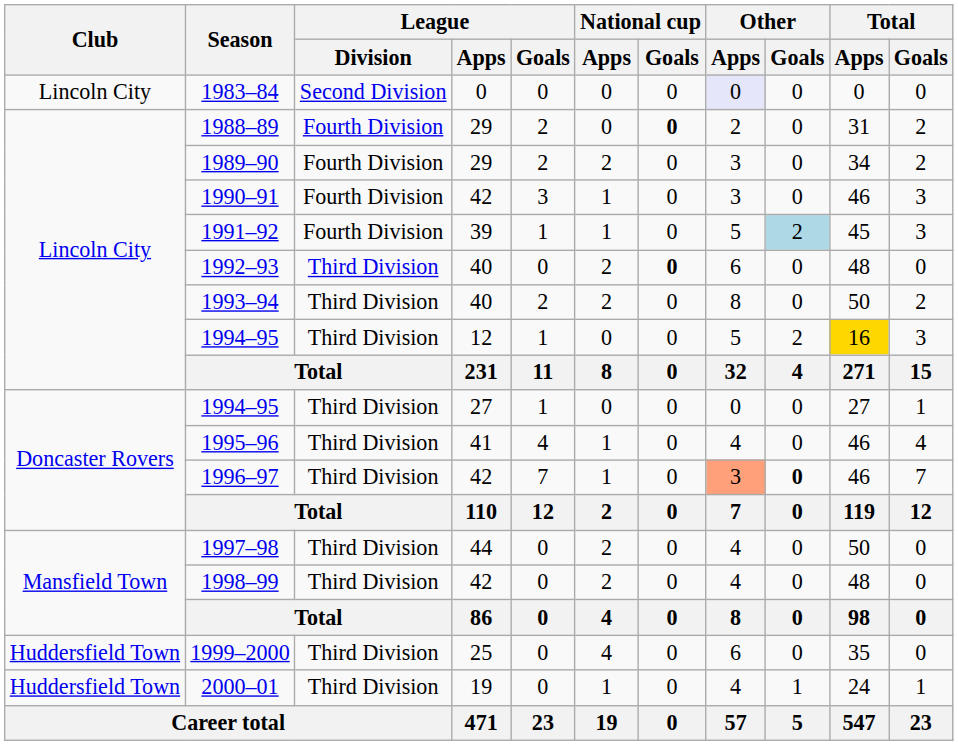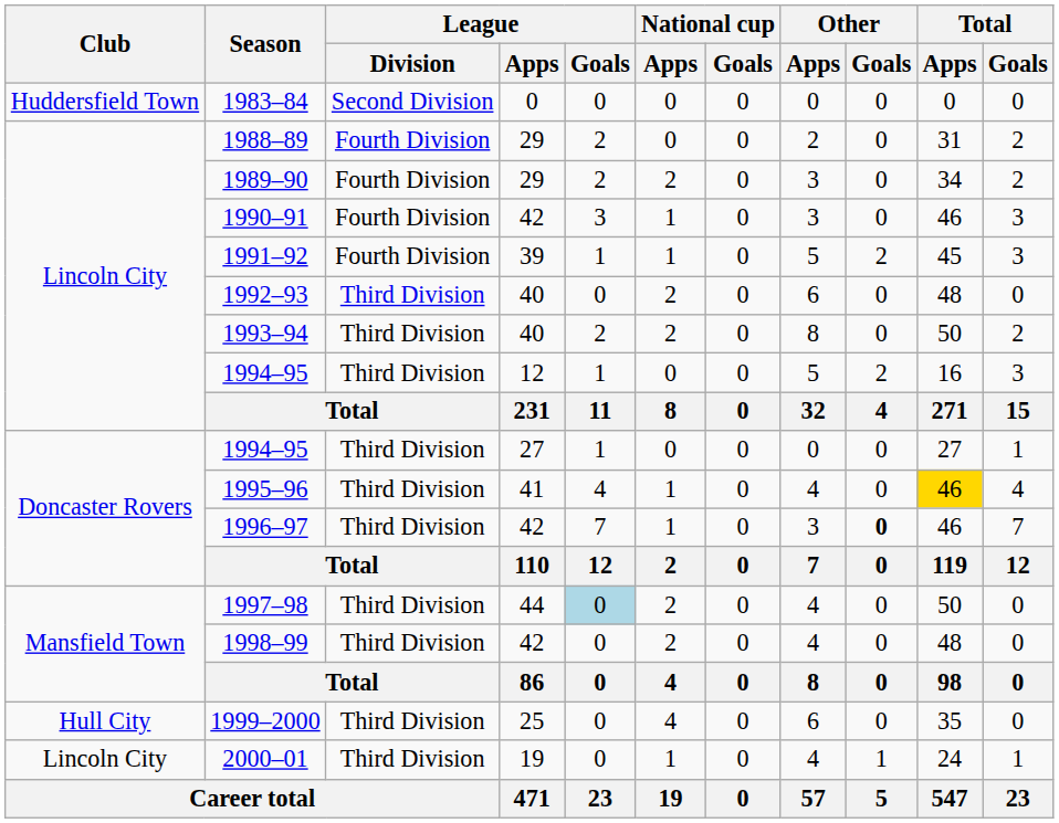1983–84 | Club: Lincoln City -> Huddersfield Town
1983–84 | Other / Apps: lavender background -> no background
1988–89 | National cup / Goals: bold -> normal
1991–92 | Other / Goals: lightblue background -> no background
1992–93 | National cup / Goals: bold -> normal
1994–95 / 12 | Total / Apps: gold background -> no background
1995–96 | Total / Apps: no background -> gold background
1996–97 | Other / Apps: lightsalmon background -> no background
1997–98 | League / Goals: no background -> lightblue background
1999–2000 | Club: Huddersfield Town -> Hull City
2000–01 | Club: Huddersfield Town -> Lincoln City
